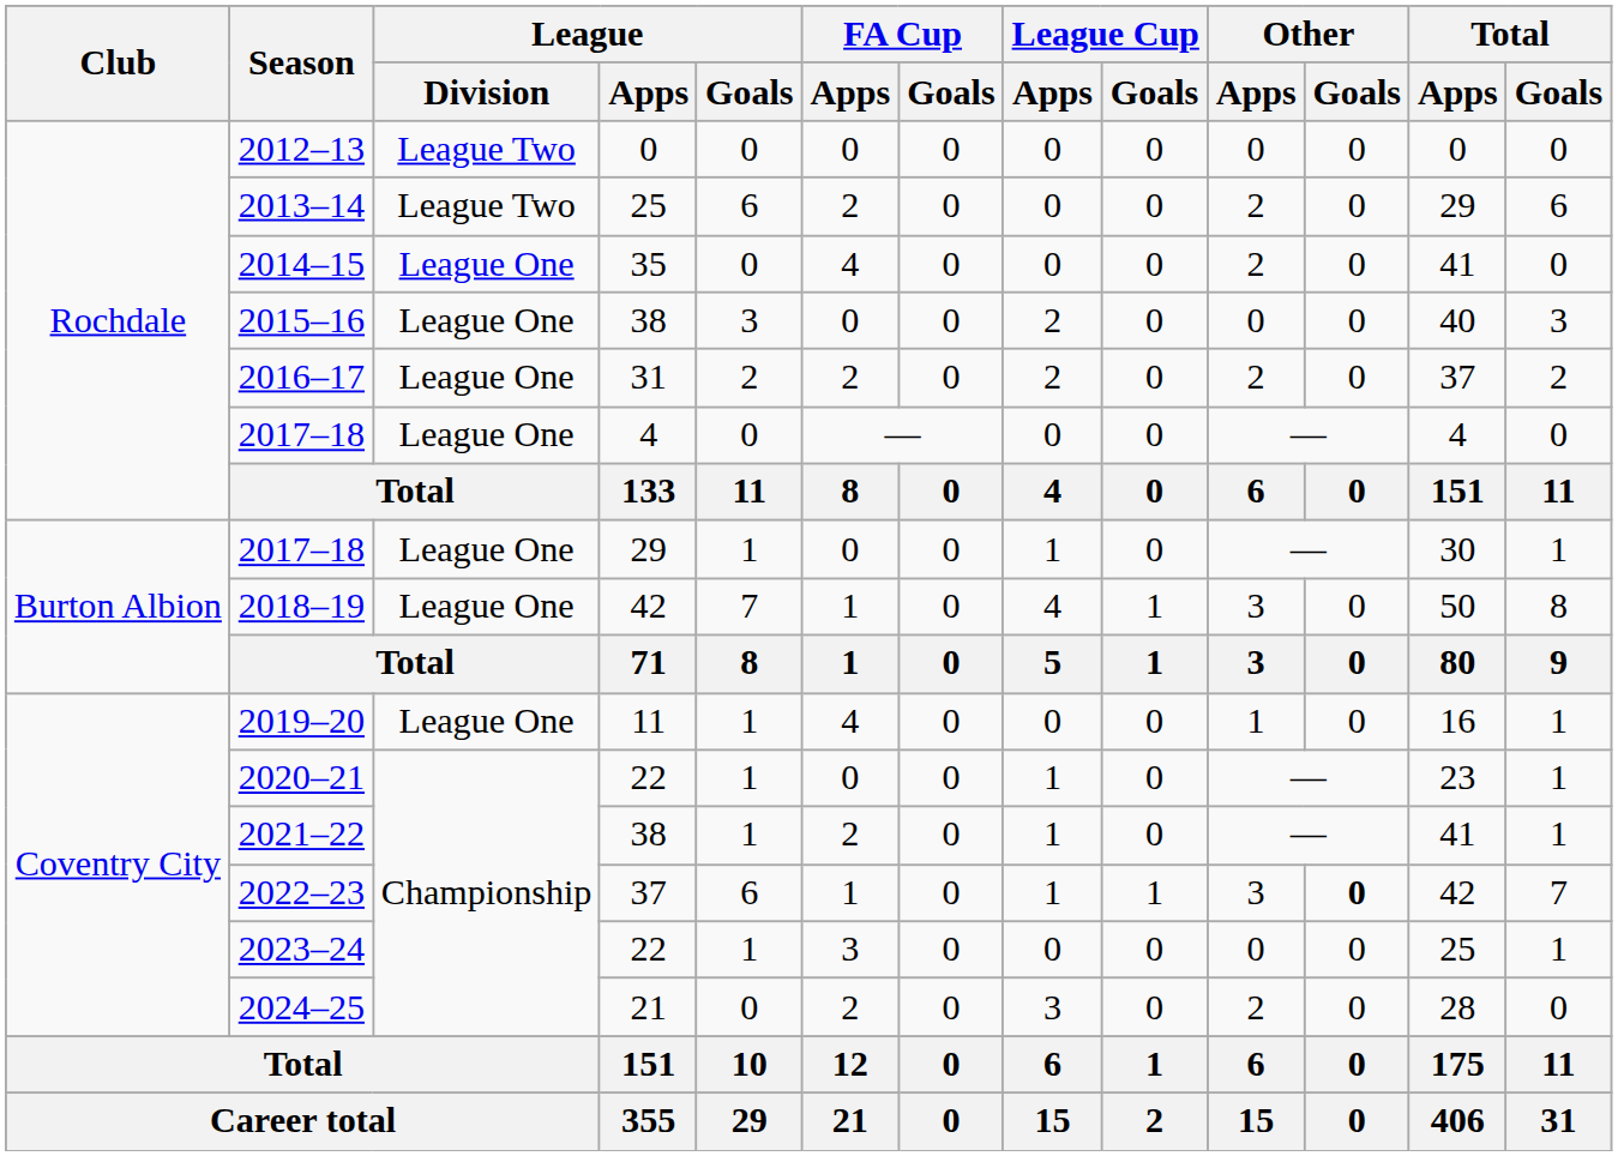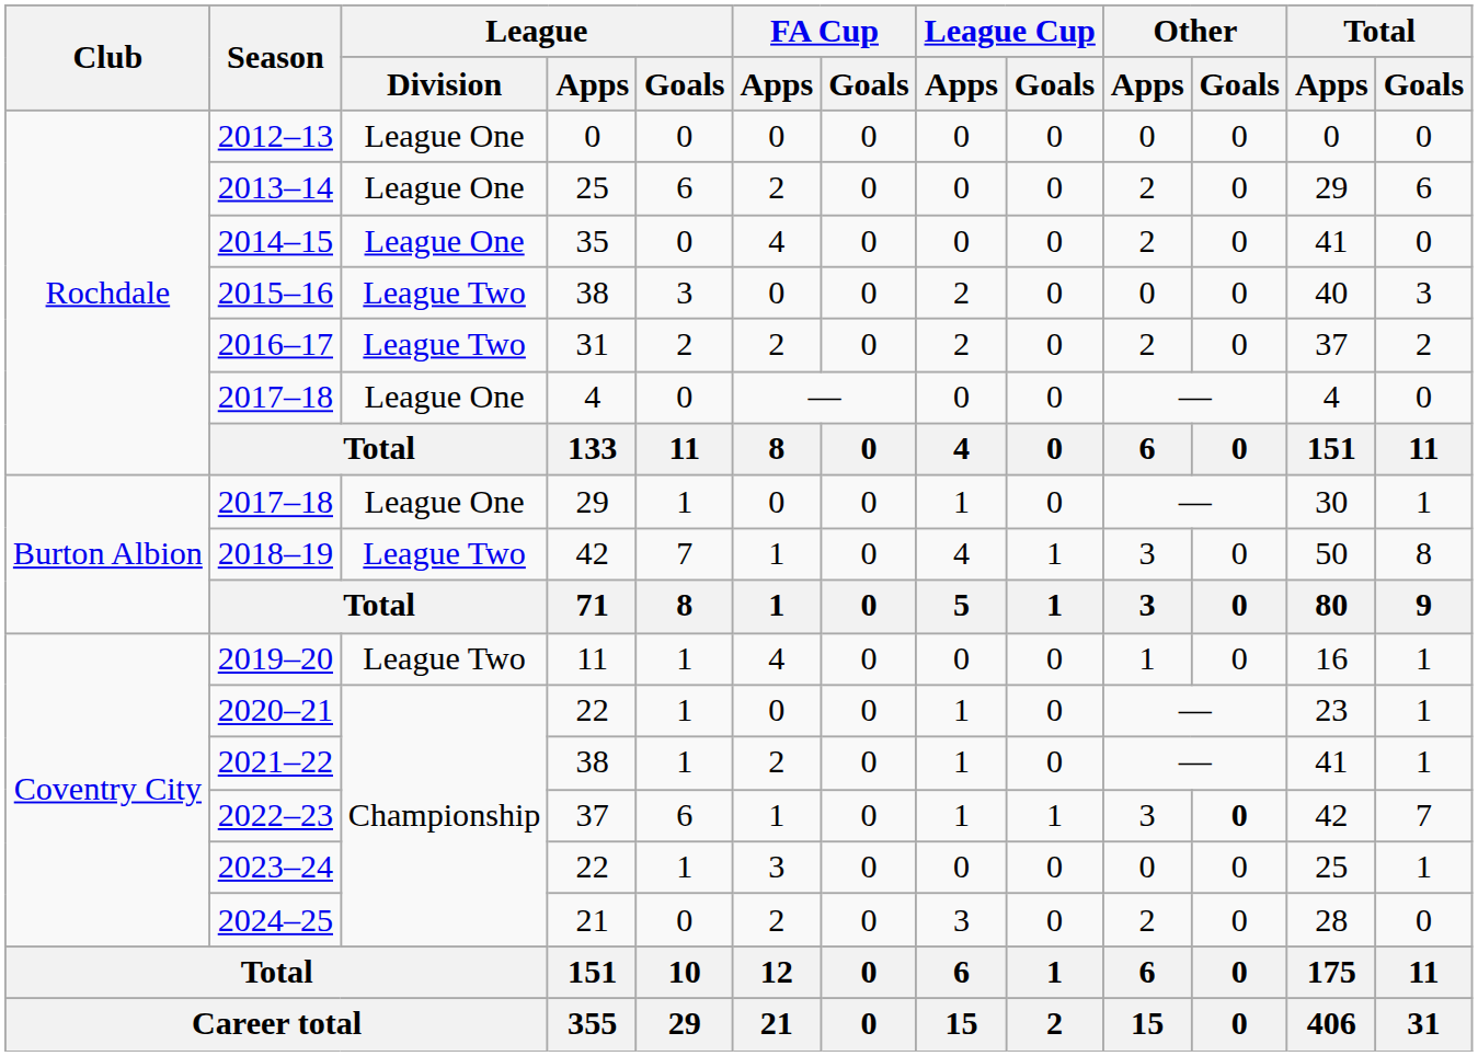2012–13 | League / Division: League Two -> League One
2013–14 | League / Division: League Two -> League One
2015–16 | League / Division: League One -> League Two
2016–17 | League / Division: League One -> League Two
2018–19 | League / Division: League One -> League Two
2019–20 | League / Division: League One -> League Two
